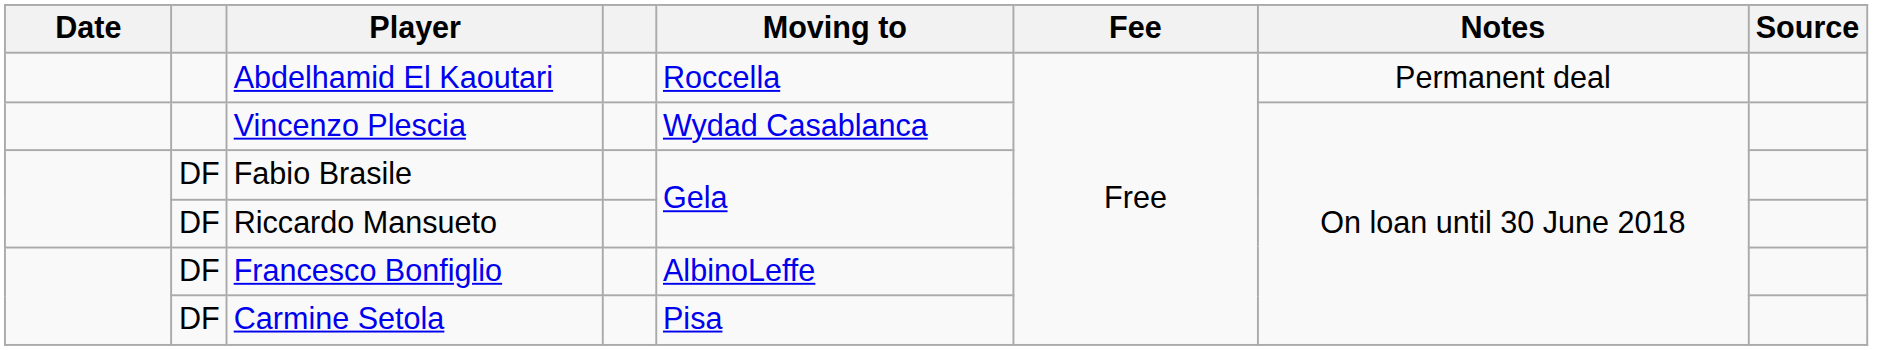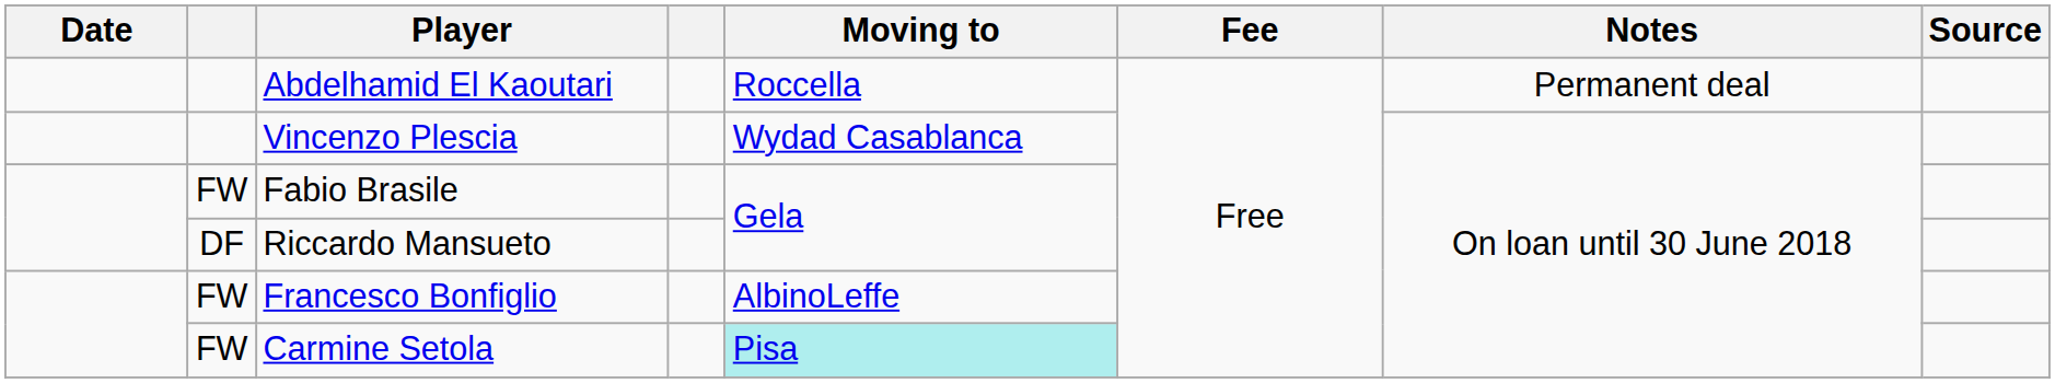Fabio Brasile | column 2: DF -> FW
Francesco Bonfiglio | column 2: DF -> FW
Carmine Setola | column 2: DF -> FW
Carmine Setola | Moving to: no background -> paleturquoise background
